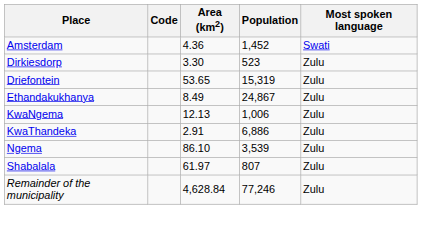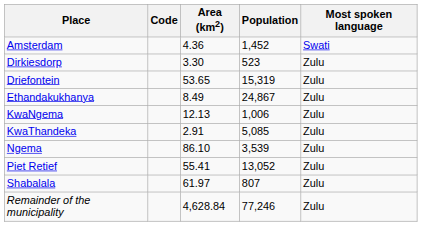KwaThandeka | Population: 6,886 -> 5,085
+ row: Piet Retief | 55.41 | 13,052 | Zulu
